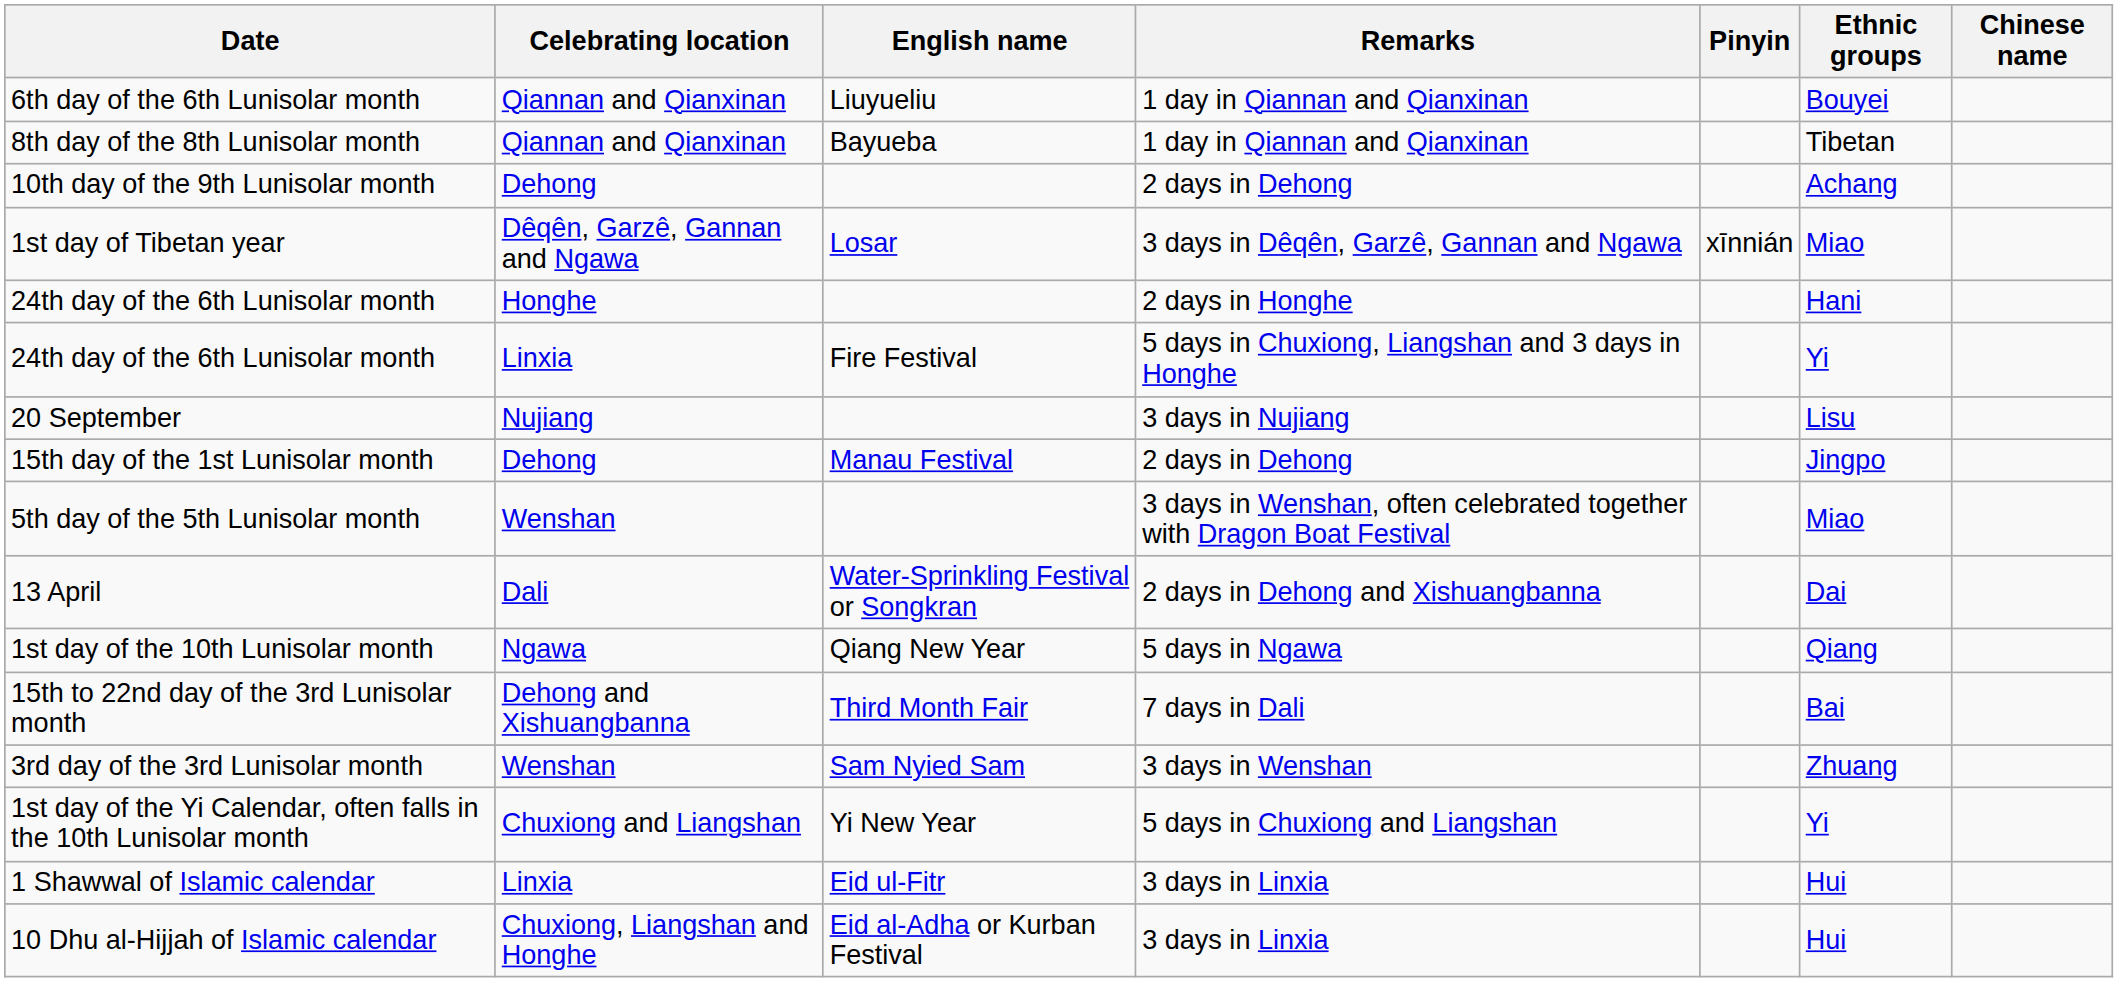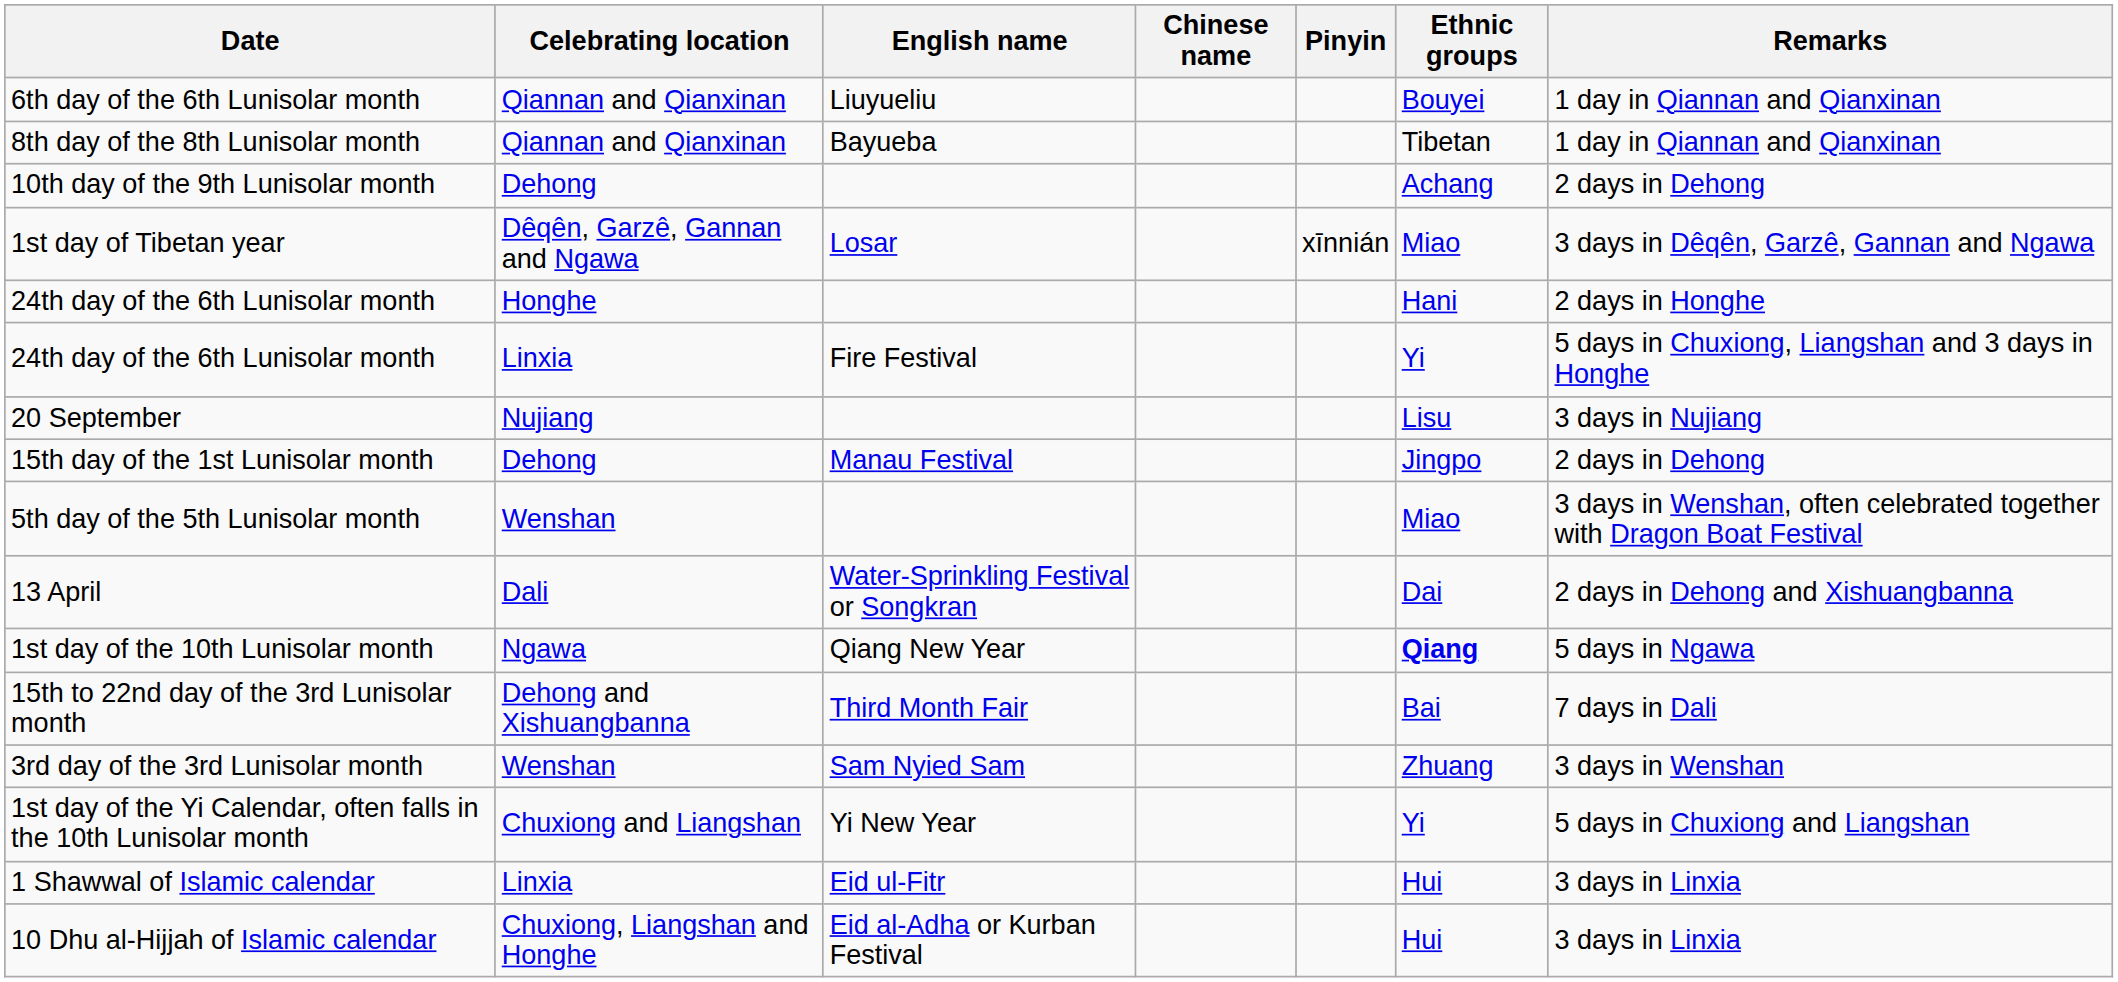columns swapped: Chinese name <-> Remarks
1st day of the 10th Lunisolar month | Ethnic groups: normal -> bold
